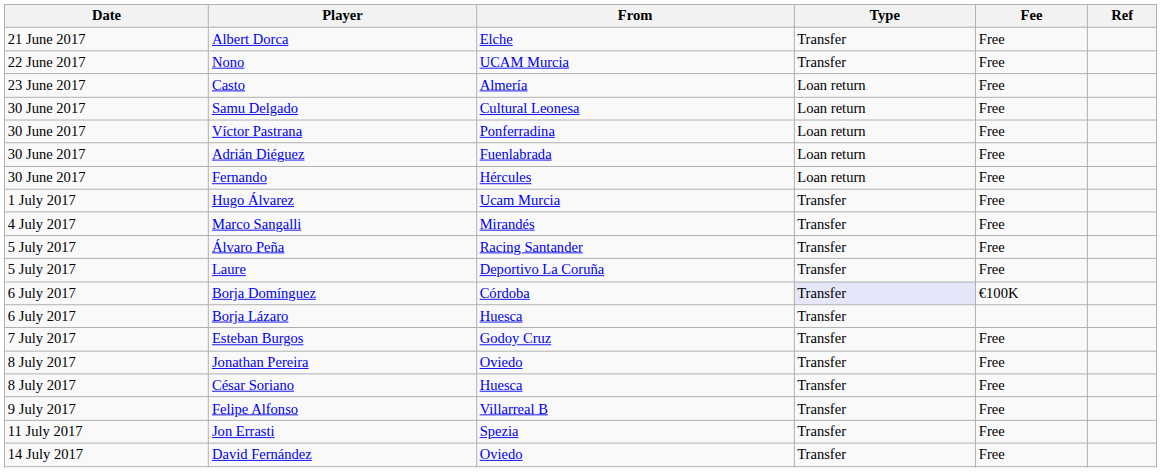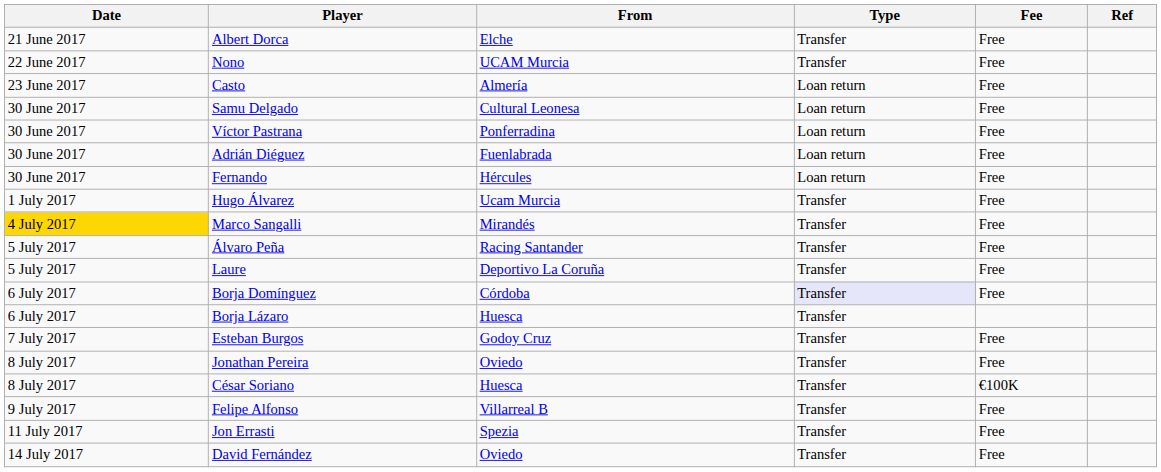Marco Sangalli | Date: no background -> gold background
Borja Domínguez | Fee: €100K -> Free
César Soriano | Fee: Free -> €100K
